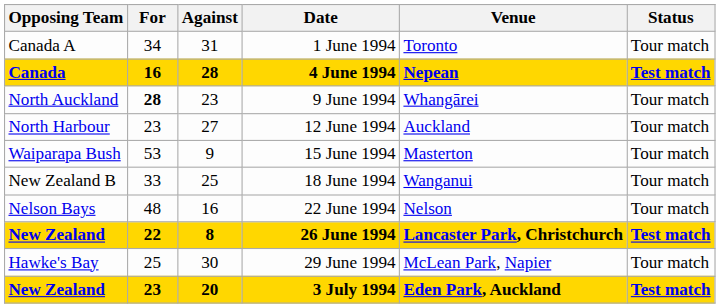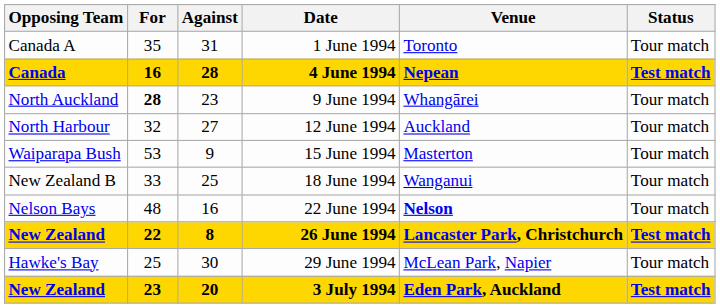1 June 1994 | For: 34 -> 35
12 June 1994 | For: 23 -> 32
22 June 1994 | Venue: normal -> bold
